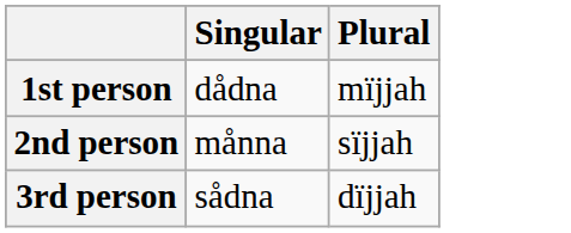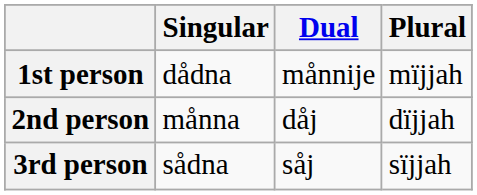+ column: Dual | månnije | dåj | såj
2nd person | Plural: sïjjah -> dïjjah
3rd person | Plural: dïjjah -> sïjjah
